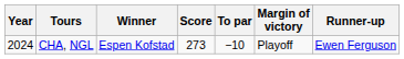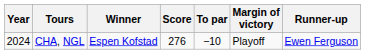CHA, NGL | Score: 273 -> 276
